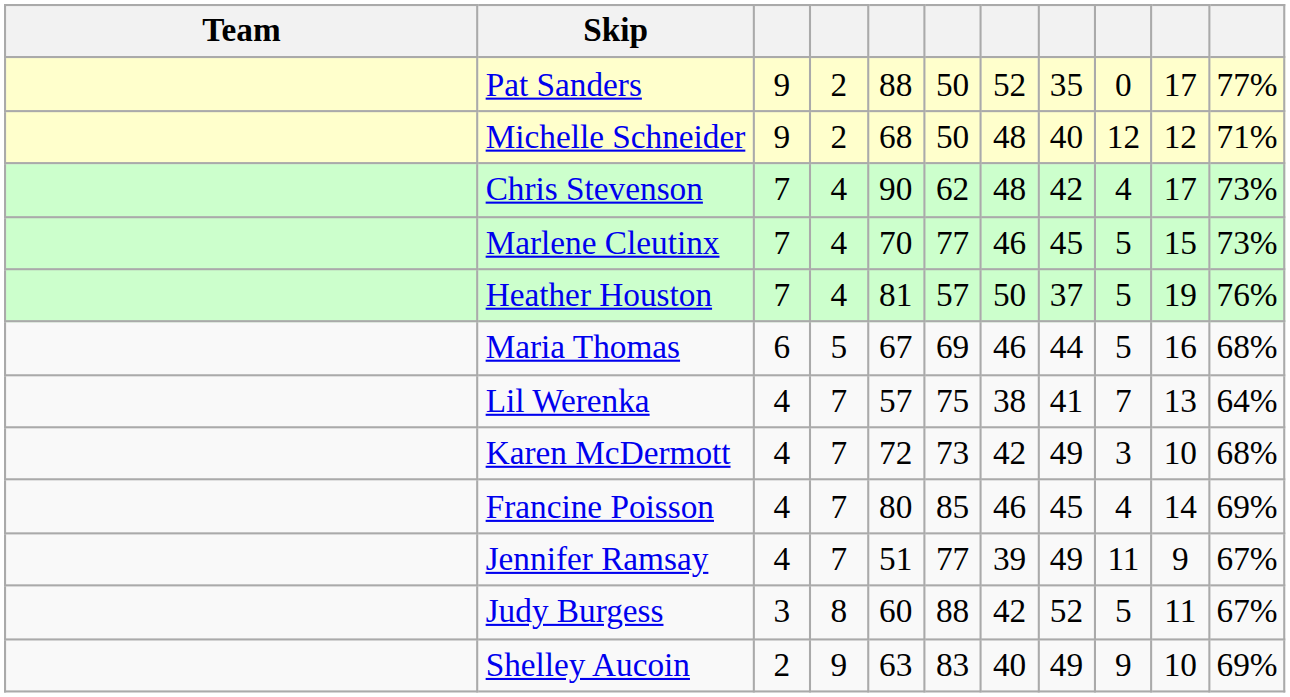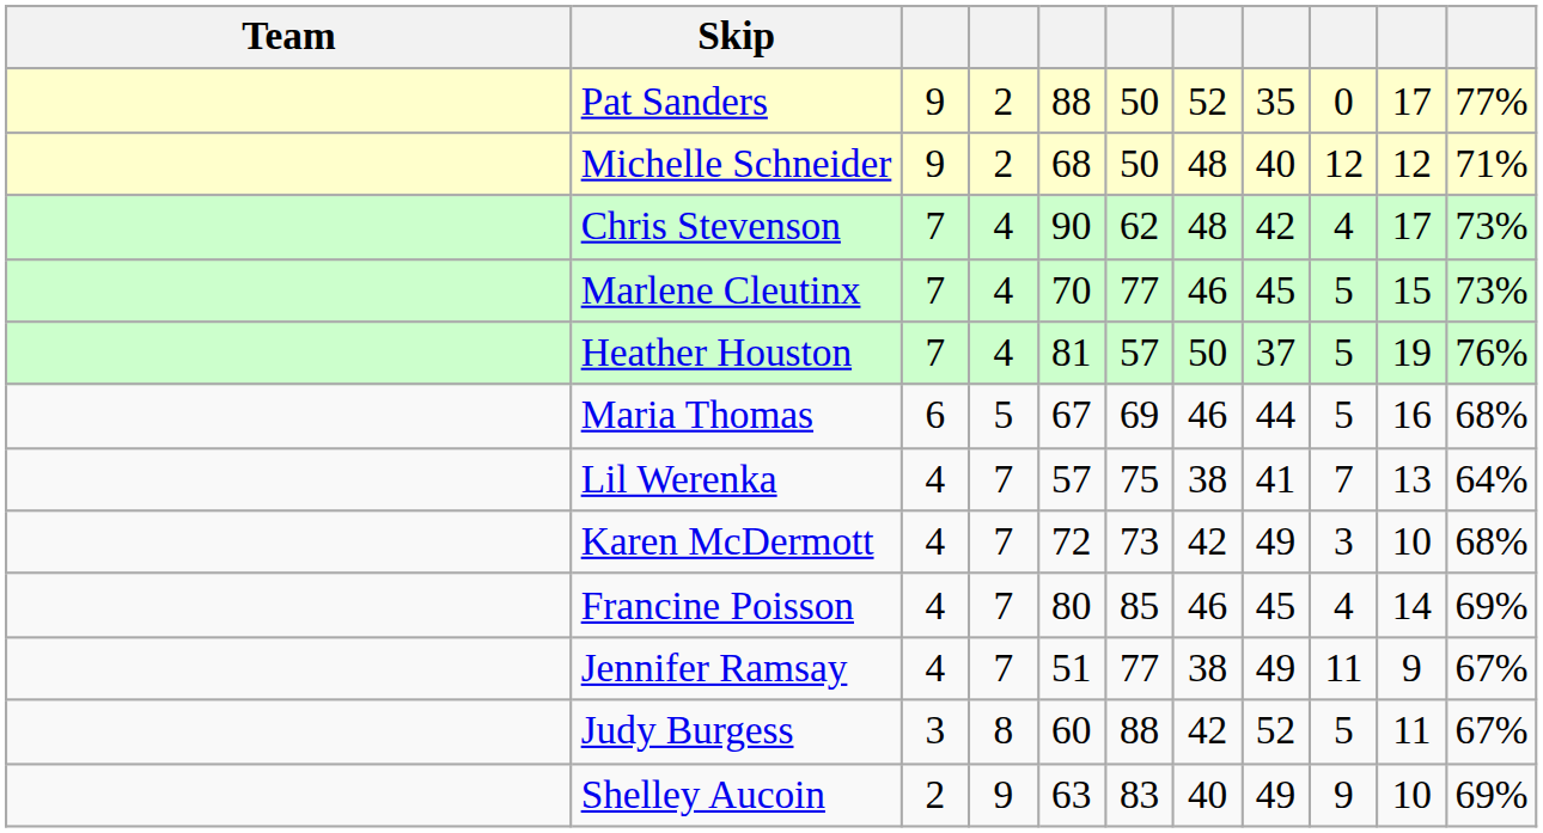Jennifer Ramsay | column 7: 39 -> 38
